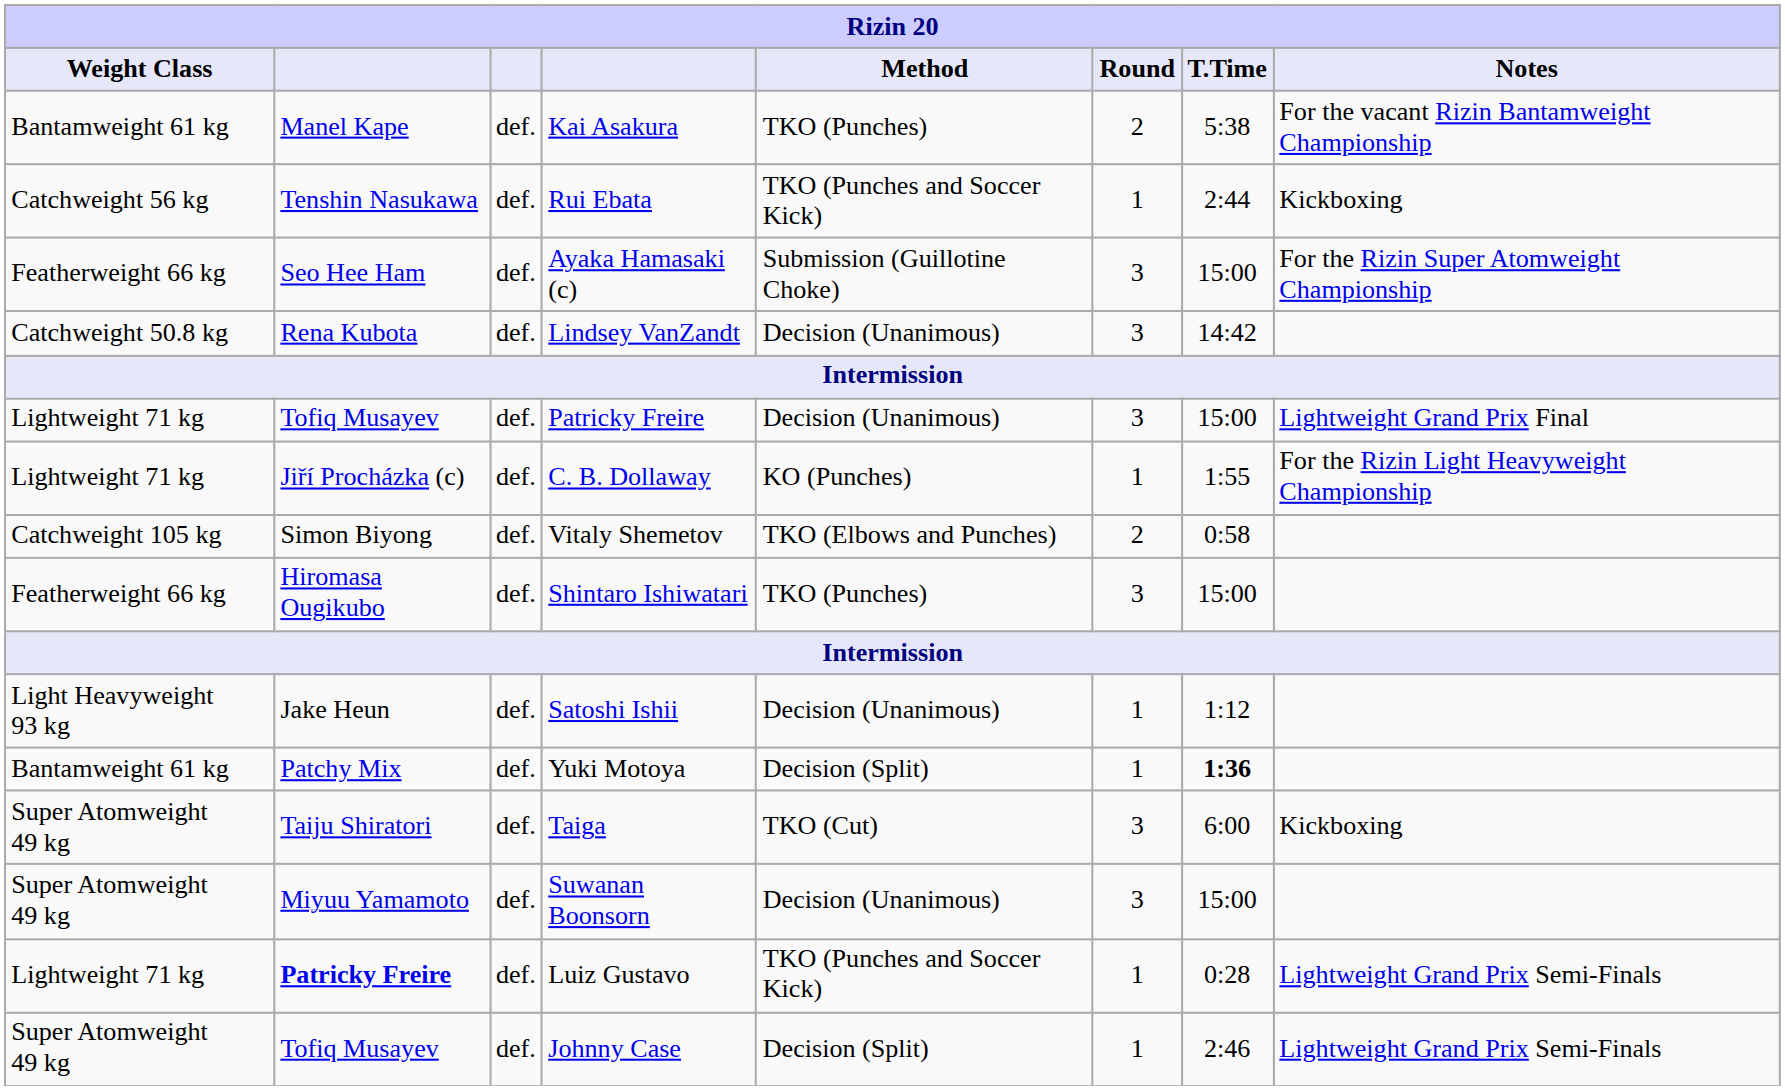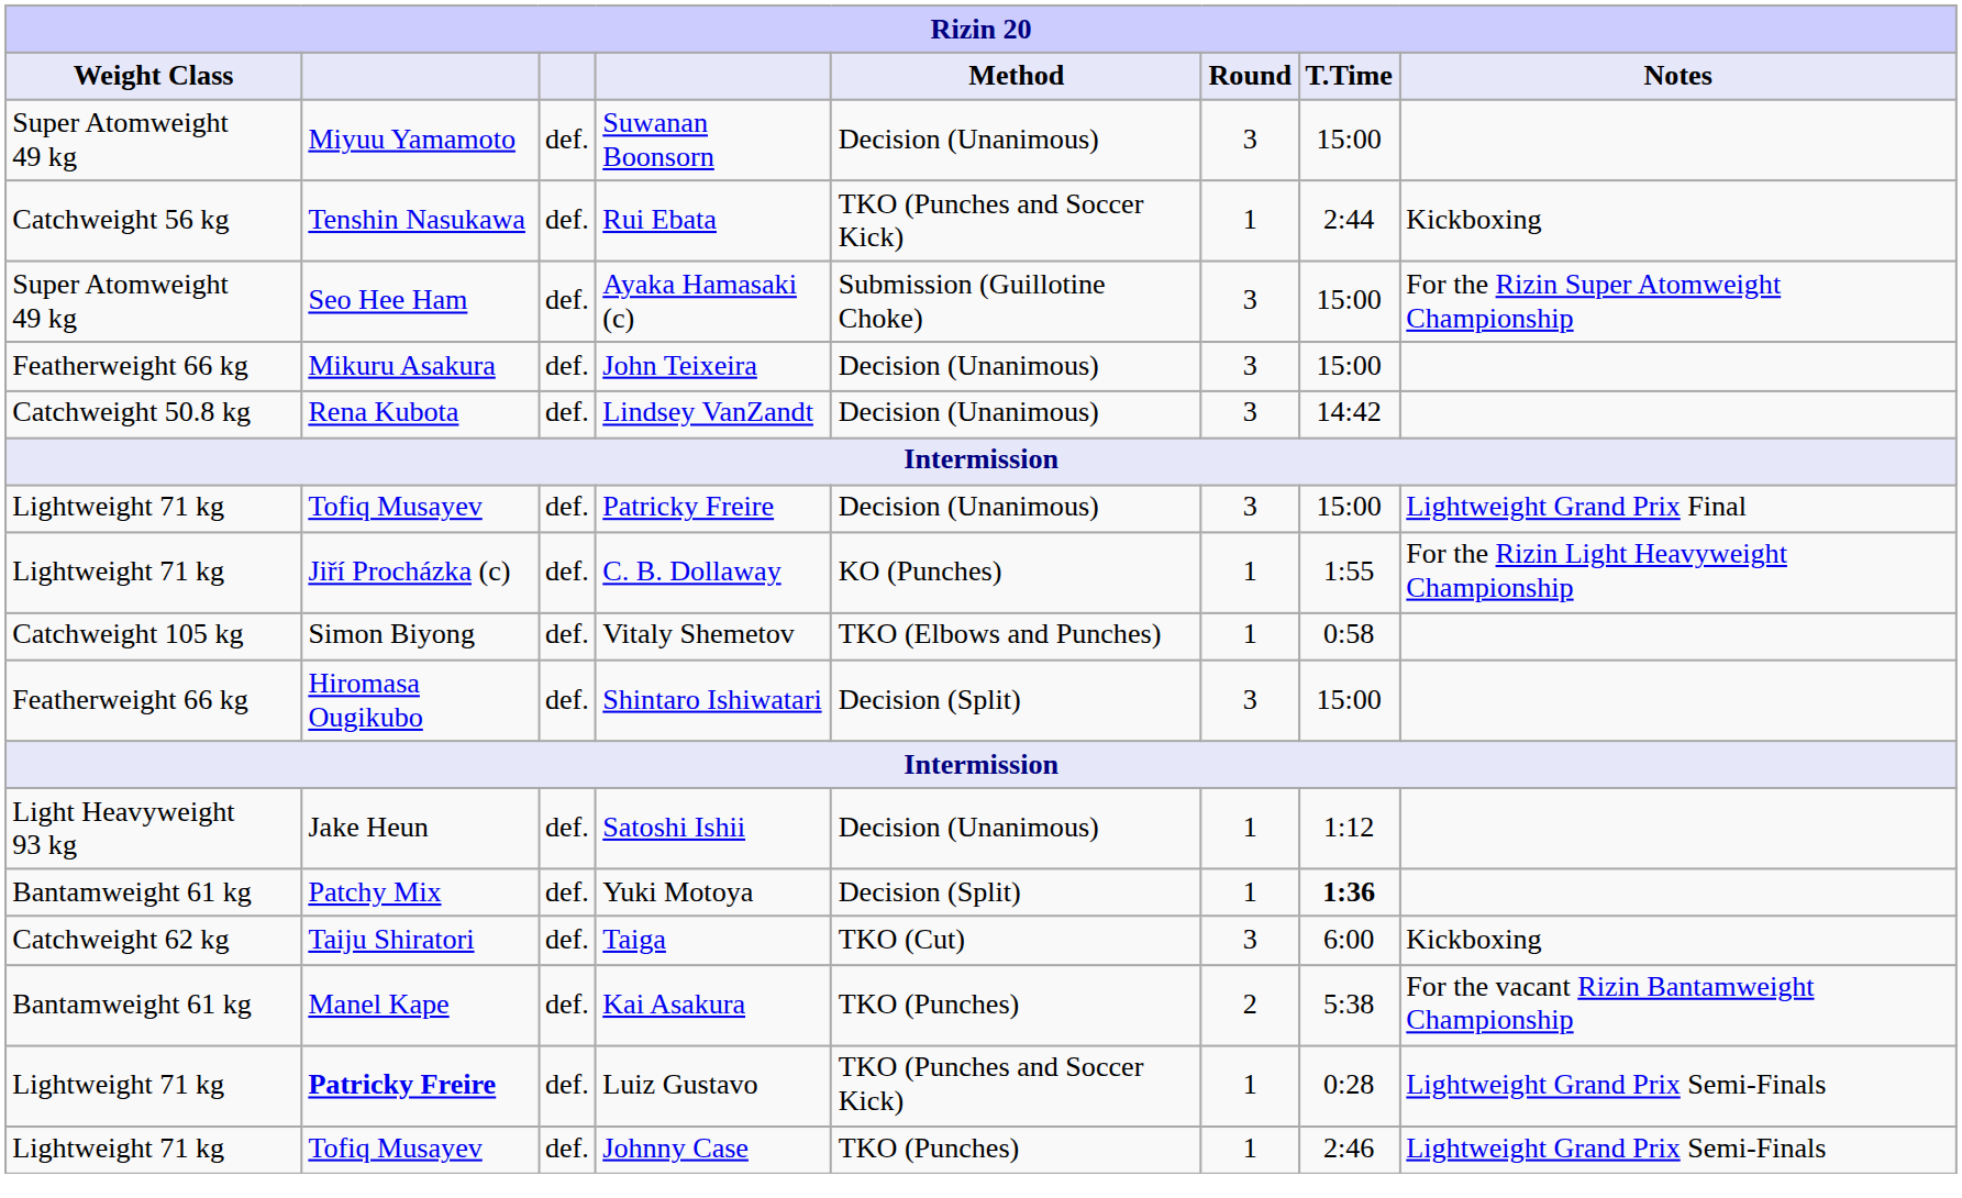rows swapped: Kai Asakura <-> Suwanan Boonsorn
Ayaka Hamasaki (c) | Weight Class: Featherweight 66 kg -> Super Atomweight 49 kg
+ row: Featherweight 66 kg | Mikuru Asakura | def. | John Teixeira | Decision (Unanimous) | 3 | 15:00
Vitaly Shemetov | Round: 2 -> 1
Shintaro Ishiwatari | Method: TKO (Punches) -> Decision (Split)
Taiga | Weight Class: Super Atomweight 49 kg -> Catchweight 62 kg
Johnny Case | Weight Class: Super Atomweight 49 kg -> Lightweight 71 kg
Johnny Case | Method: Decision (Split) -> TKO (Punches)
